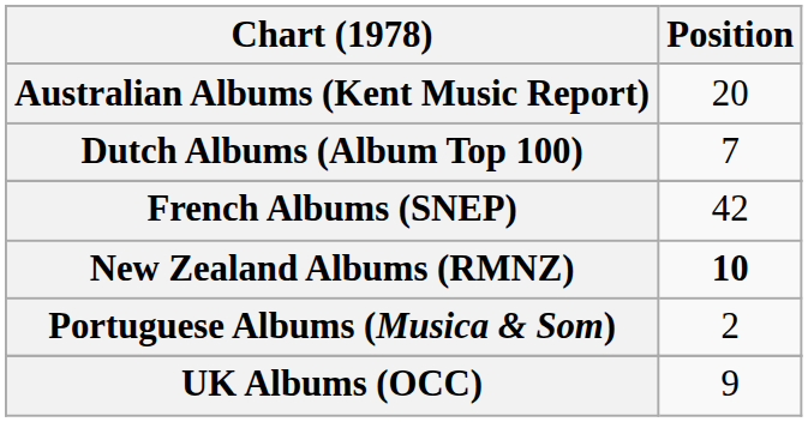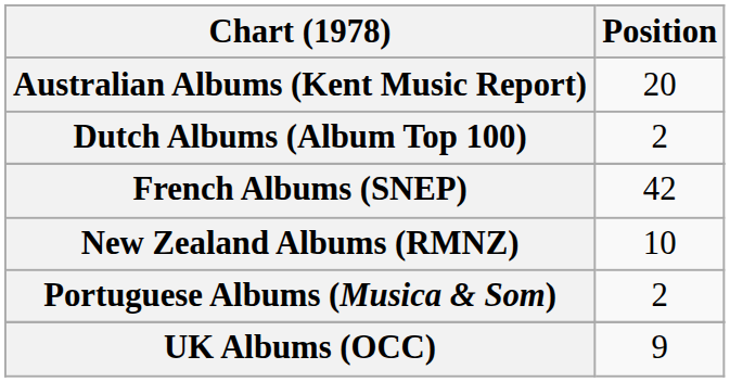Dutch Albums (Album Top 100) | Position: 7 -> 2
New Zealand Albums (RMNZ) | Position: bold -> normal
